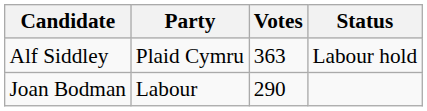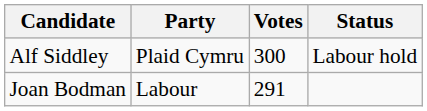Alf Siddley | Votes: 363 -> 300
Joan Bodman | Votes: 290 -> 291
